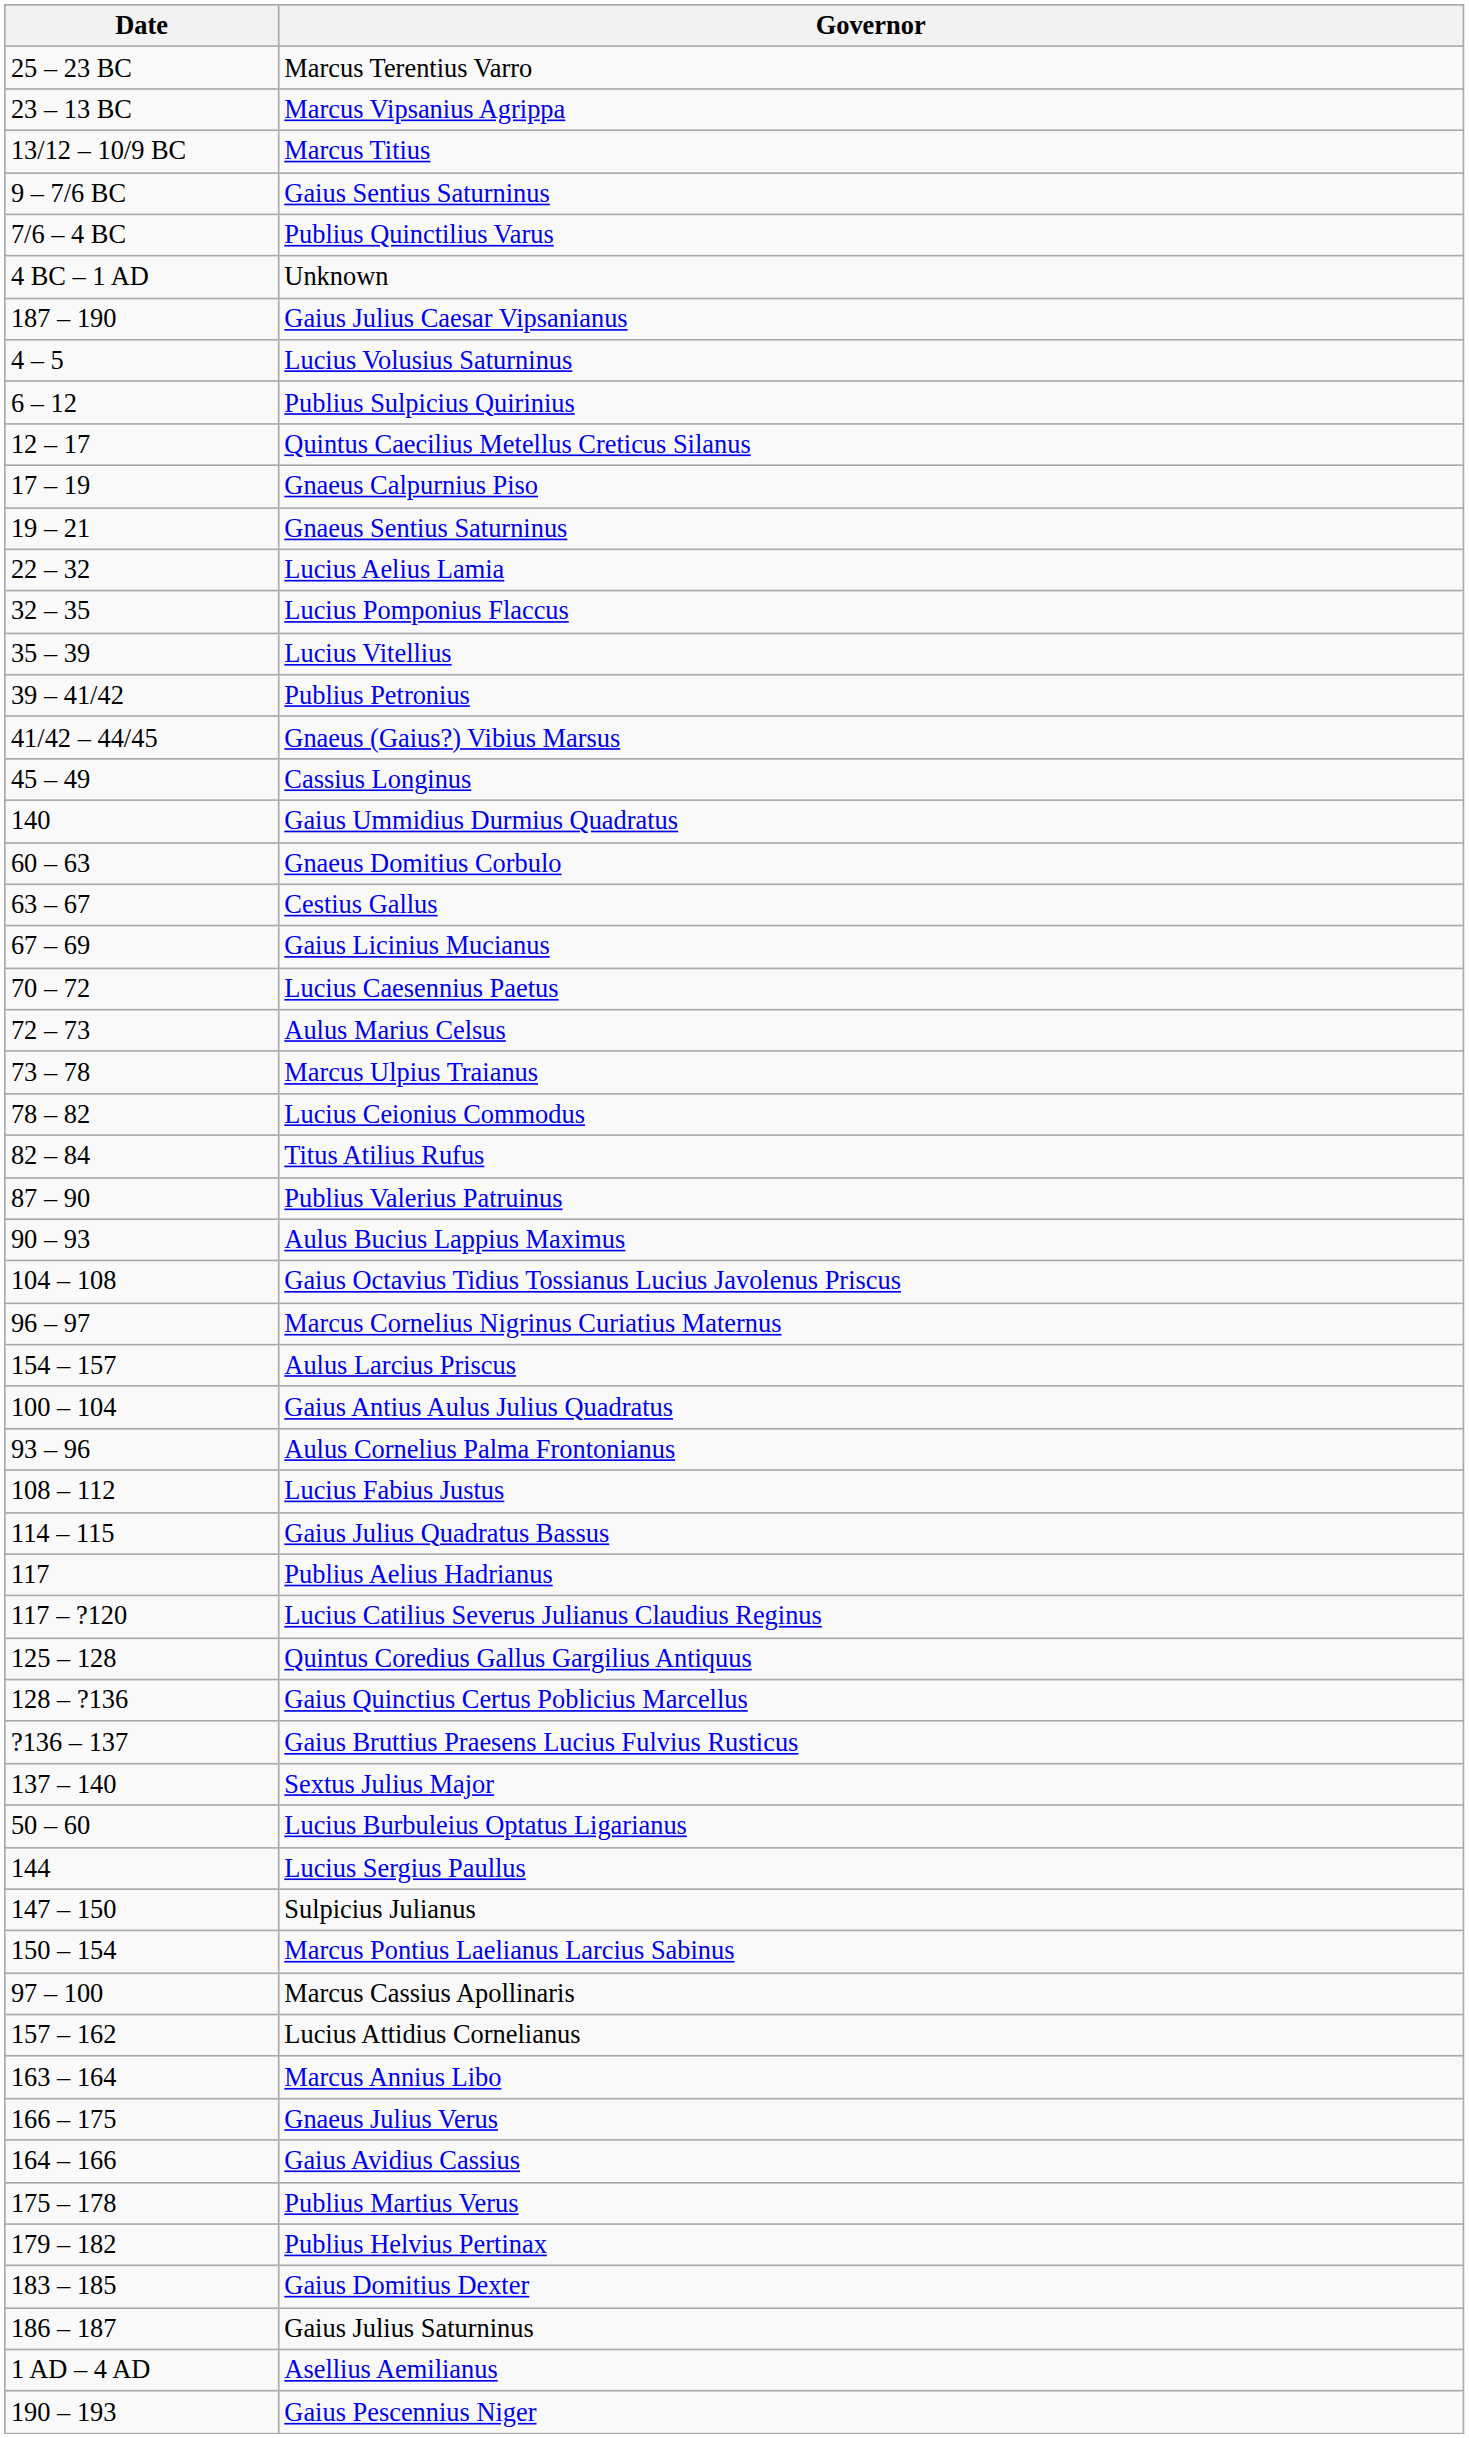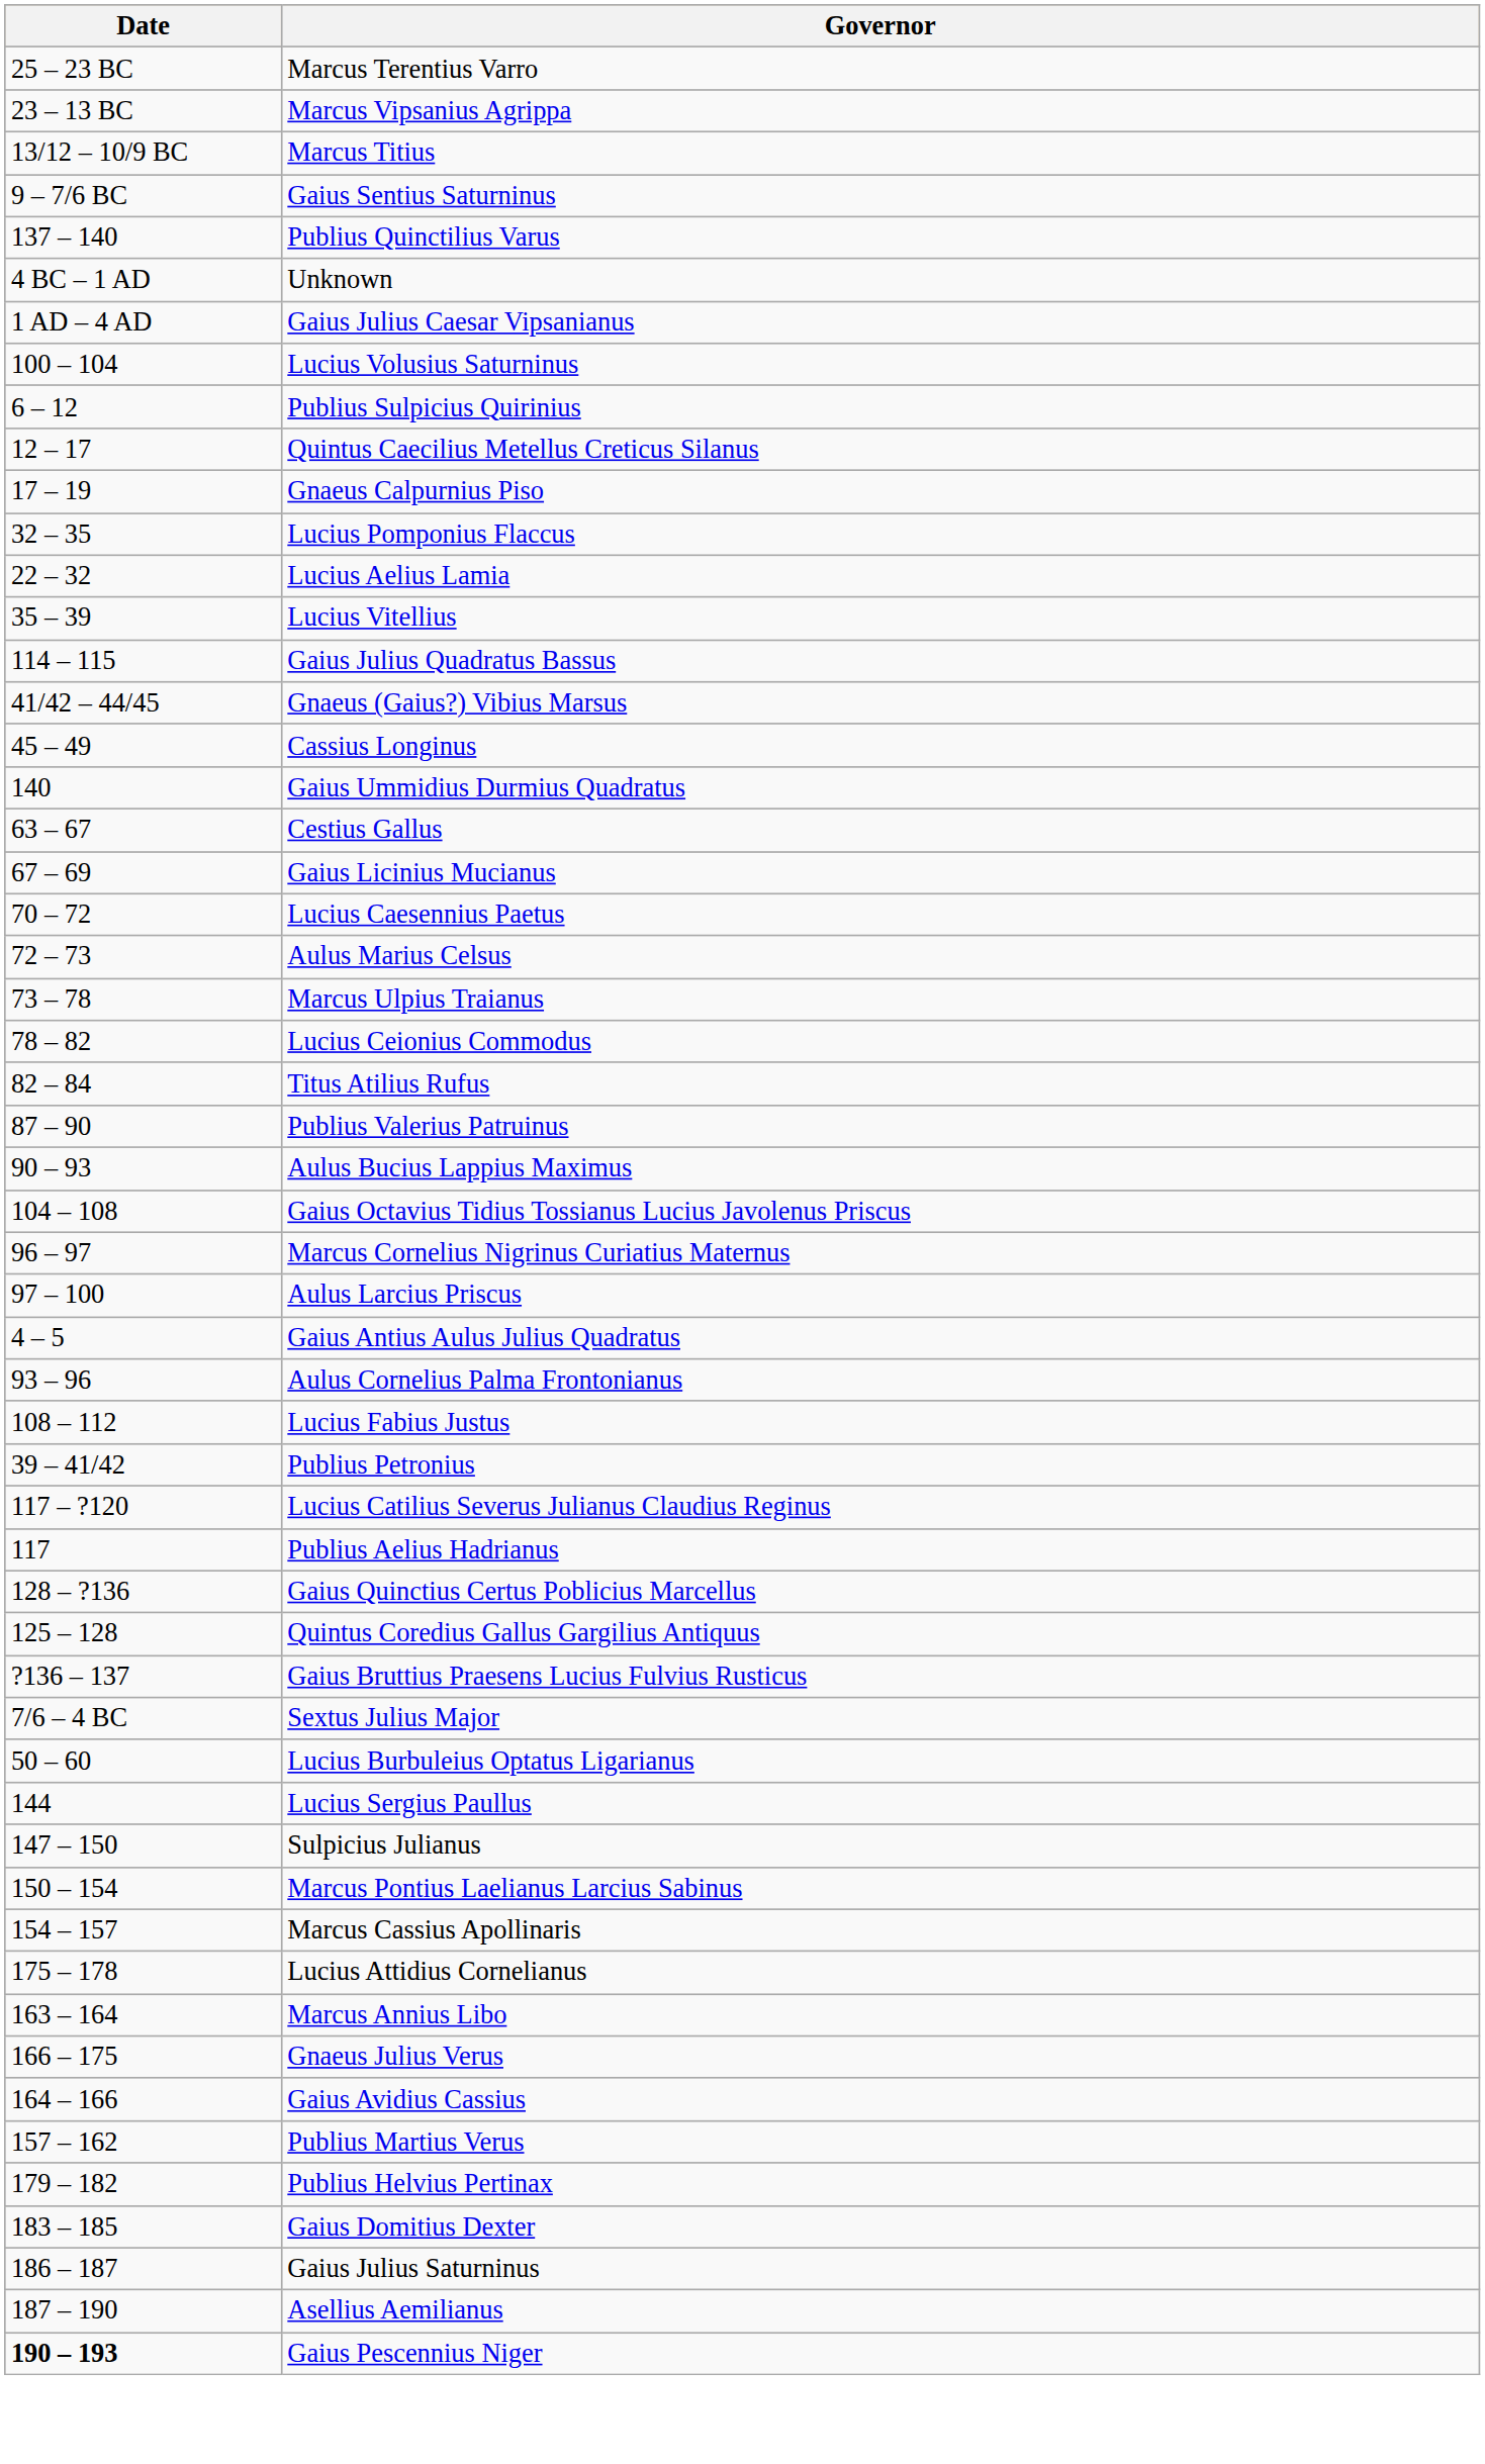Publius Quinctilius Varus | Date: 7/6 – 4 BC -> 137 – 140
Gaius Julius Caesar Vipsanianus | Date: 187 – 190 -> 1 AD – 4 AD
Lucius Volusius Saturninus | Date: 4 – 5 -> 100 – 104
- row: 19 – 21 | Gnaeus Sentius Saturninus
rows swapped: Lucius Aelius Lamia <-> Lucius Pomponius Flaccus
rows swapped: Publius Petronius <-> Gaius Julius Quadratus Bassus
- row: 60 – 63 | Gnaeus Domitius Corbulo
Aulus Larcius Priscus | Date: 154 – 157 -> 97 – 100
Gaius Antius Aulus Julius Quadratus | Date: 100 – 104 -> 4 – 5
rows swapped: Publius Aelius Hadrianus <-> Lucius Catilius Severus Julianus Claudius Reginus
rows swapped: Quintus Coredius Gallus Gargilius Antiquus <-> Gaius Quinctius Certus Poblicius Marcellus
Sextus Julius Major | Date: 137 – 140 -> 7/6 – 4 BC
Marcus Cassius Apollinaris | Date: 97 – 100 -> 154 – 157
Lucius Attidius Cornelianus | Date: 157 – 162 -> 175 – 178
Publius Martius Verus | Date: 175 – 178 -> 157 – 162
Asellius Aemilianus | Date: 1 AD – 4 AD -> 187 – 190
Gaius Pescennius Niger | Date: normal -> bold
